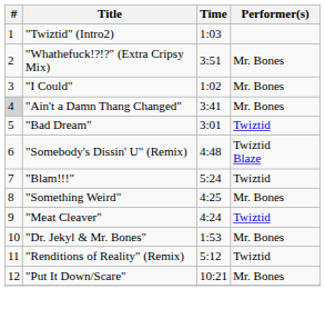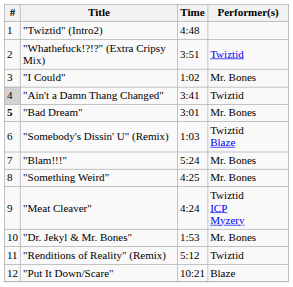"Twiztid" (Intro2) | Time: 1:03 -> 4:48
"Whathefuck!?!?" (Extra Cripsy Mix) | Performer(s): Mr. Bones -> Twiztid
"Ain't a Damn Thang Changed" | Performer(s): Mr. Bones -> Twiztid
"Bad Dream" | #: normal -> bold
"Bad Dream" | Performer(s): Twiztid -> Mr. Bones
"Somebody's Dissin' U" (Remix) | Time: 4:48 -> 1:03
"Blam!!!" | Performer(s): Twiztid -> Mr. Bones
"Meat Cleaver" | Performer(s): Twiztid -> Twiztid ICP Myzery
"Put It Down/Scare" | Performer(s): Mr. Bones -> Blaze
